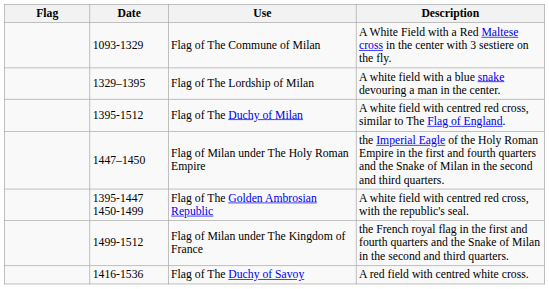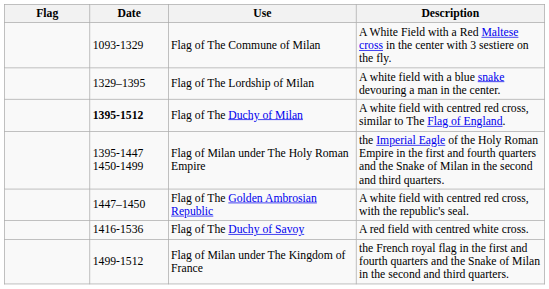Flag of The Duchy of Milan | Date: normal -> bold
Flag of Milan under The Holy Roman Empire | Date: 1447–1450 -> 1395-1447 1450-1499
Flag of The Golden Ambrosian Republic | Date: 1395-1447 1450-1499 -> 1447–1450
rows swapped: Flag of Milan under The Kingdom of France <-> Flag of The Duchy of Savoy
